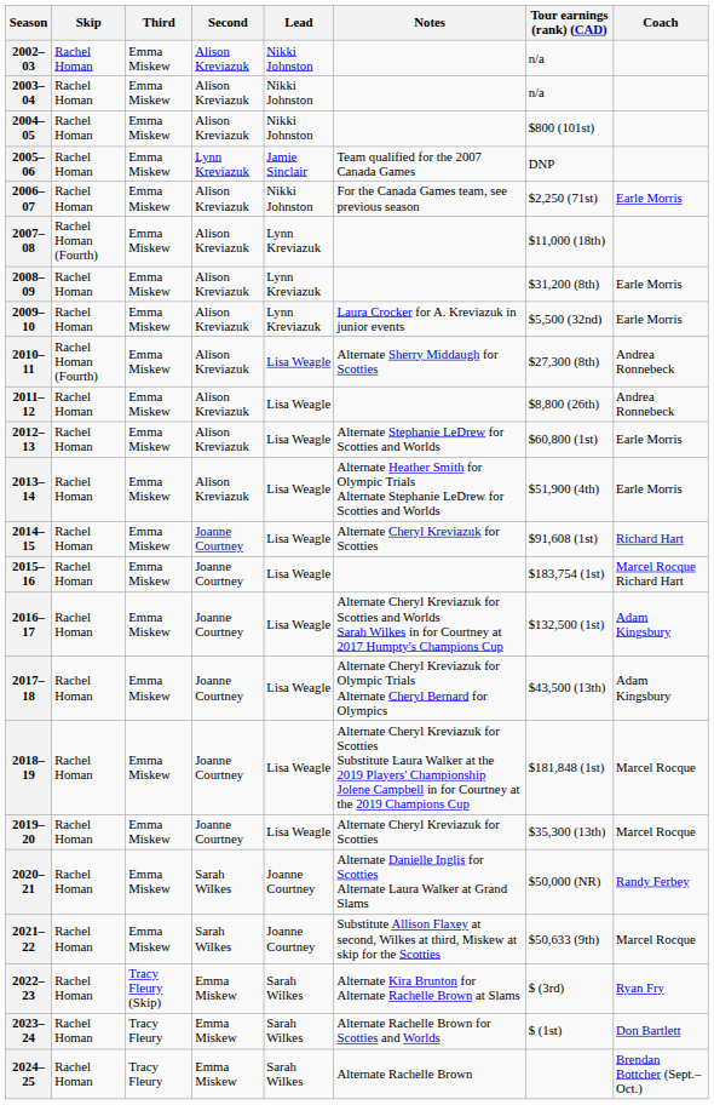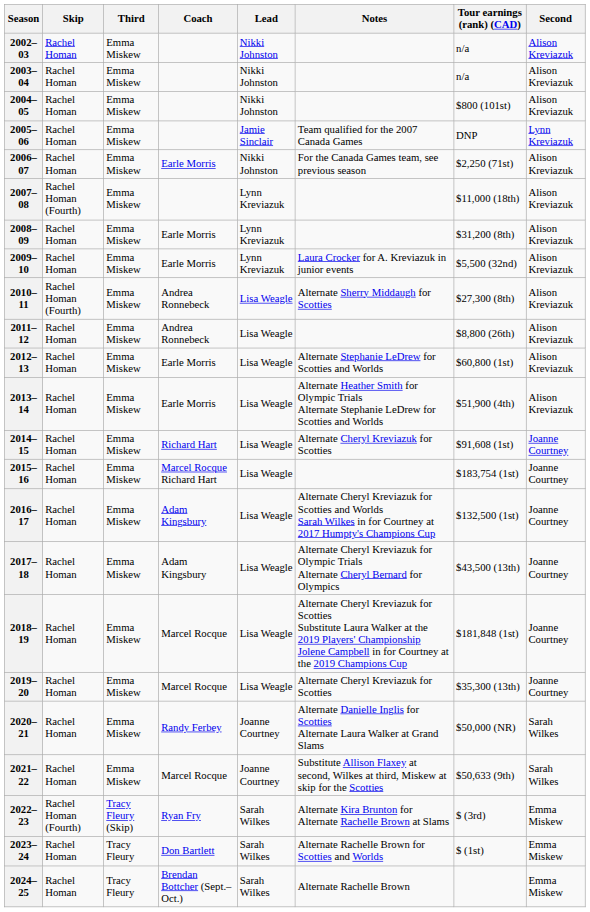columns swapped: Second <-> Coach
2022–23 | Skip: Rachel Homan -> Rachel Homan (Fourth)
